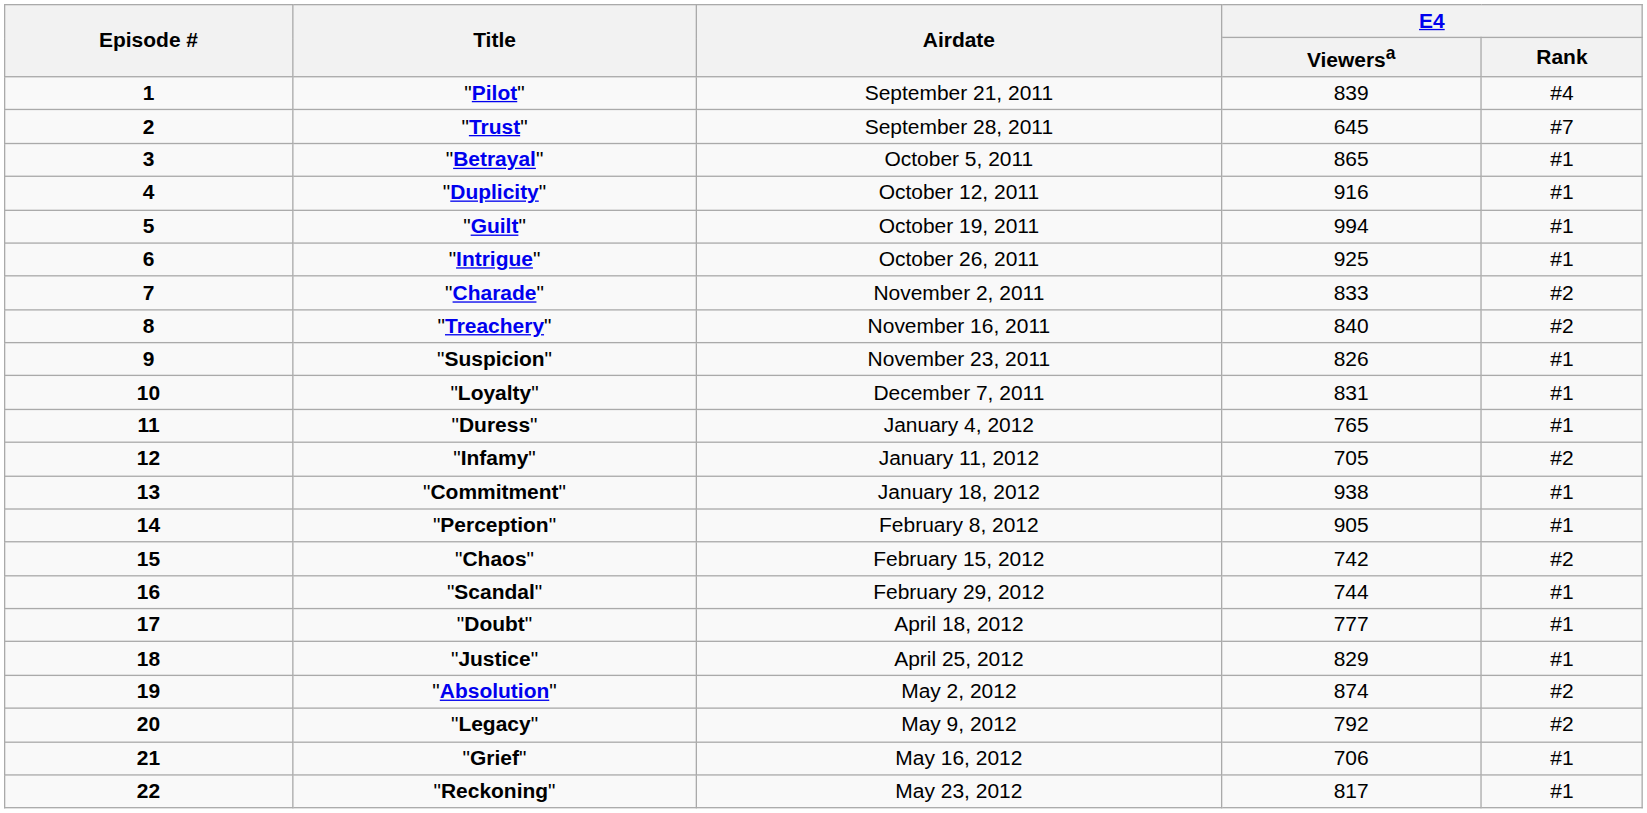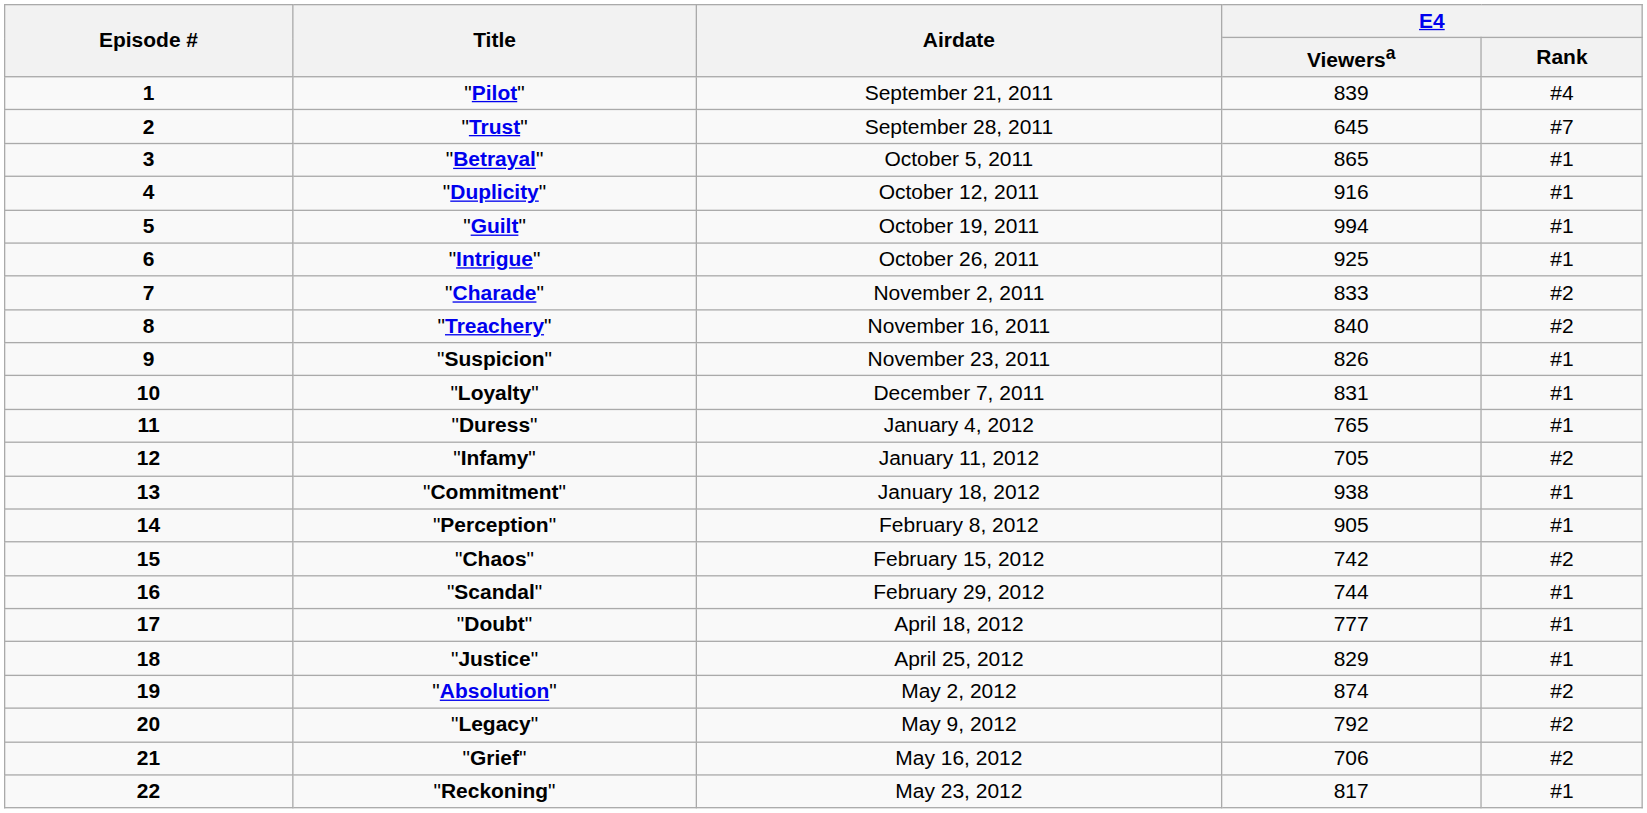"Grief" | E4 / Rank: #1 -> #2
